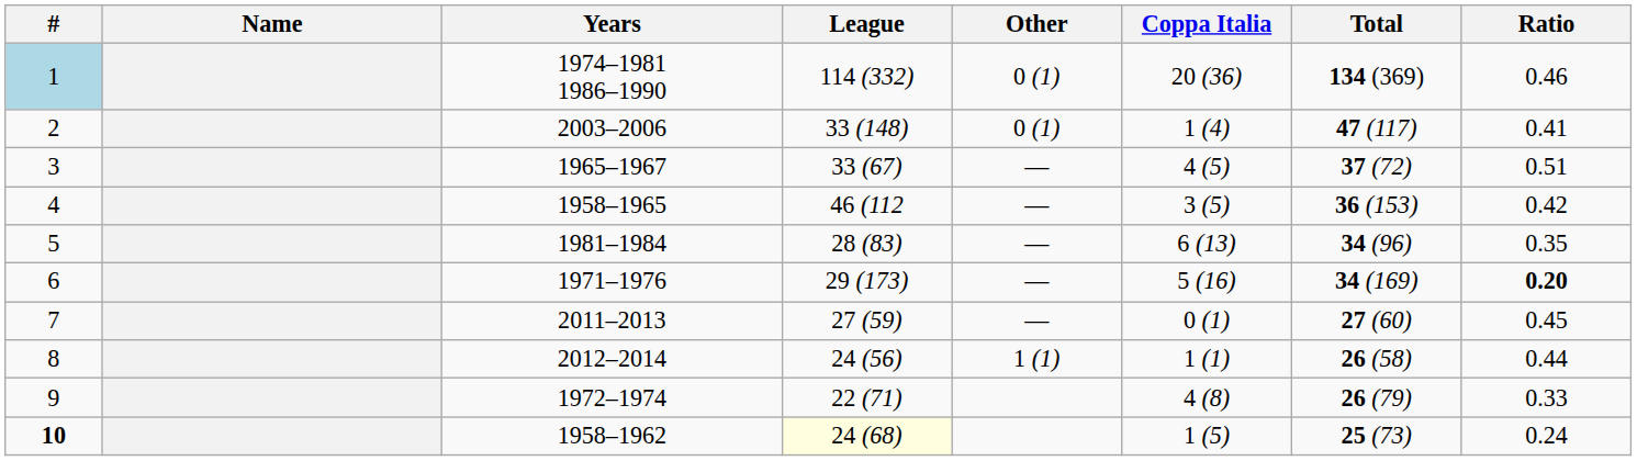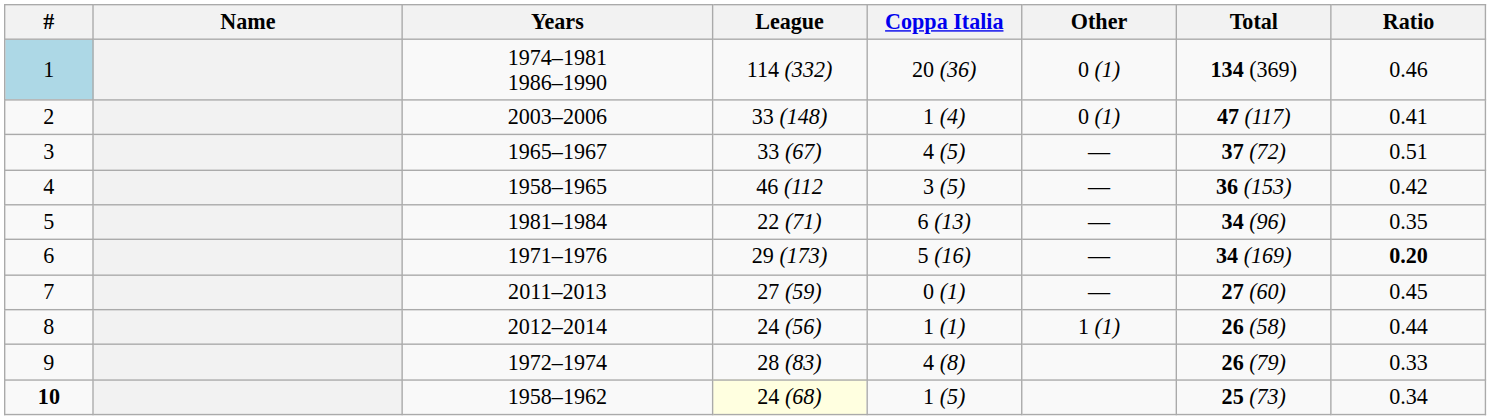columns swapped: Coppa Italia <-> Other
1981–1984 | League: 28 (83) -> 22 (71)
1972–1974 | League: 22 (71) -> 28 (83)
1958–1962 | Ratio: 0.24 -> 0.34
